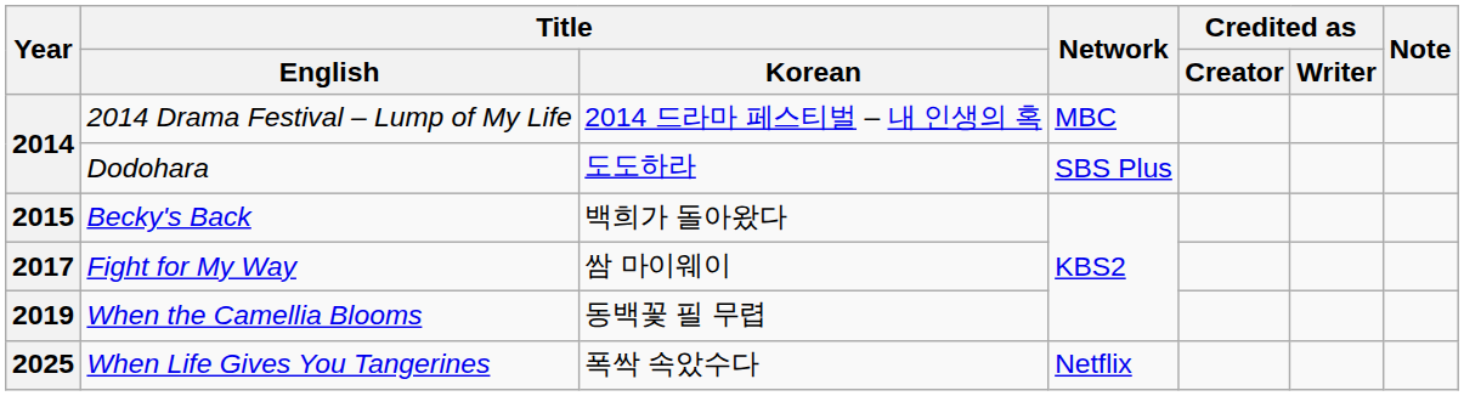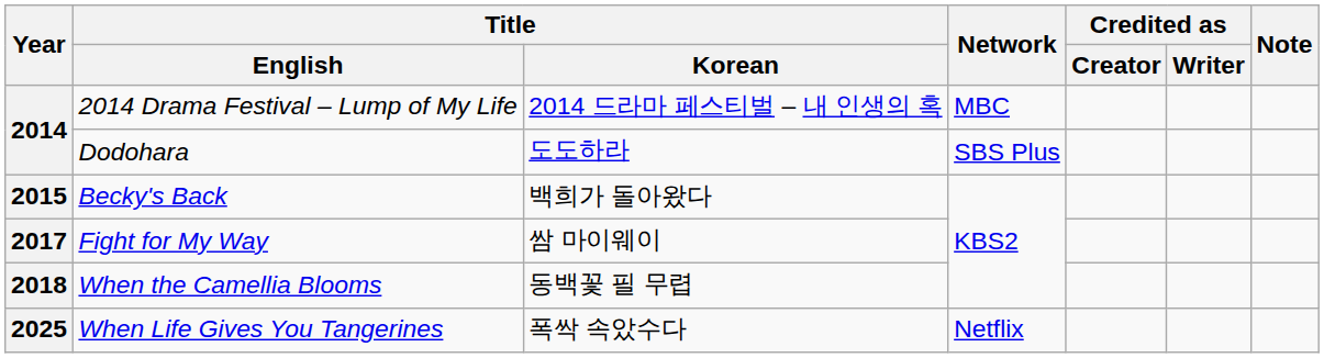When the Camellia Blooms | Year: 2019 -> 2018
